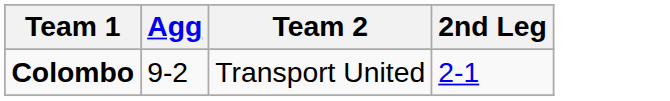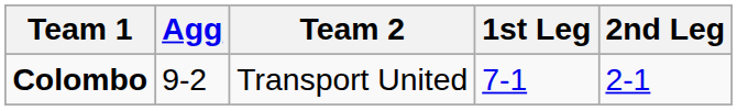+ column: 1st Leg | 7-1
